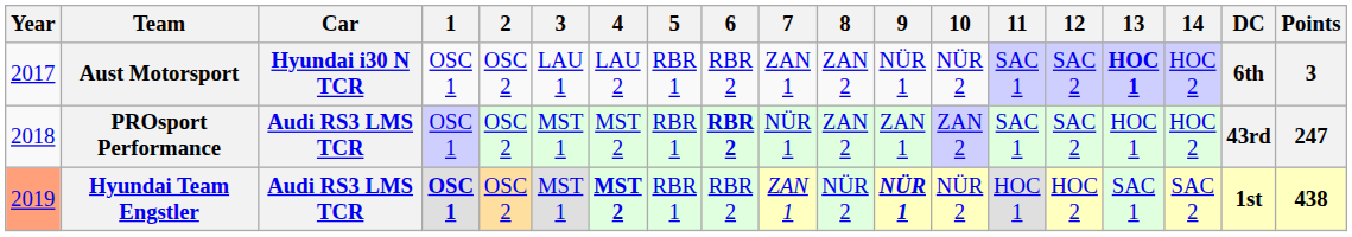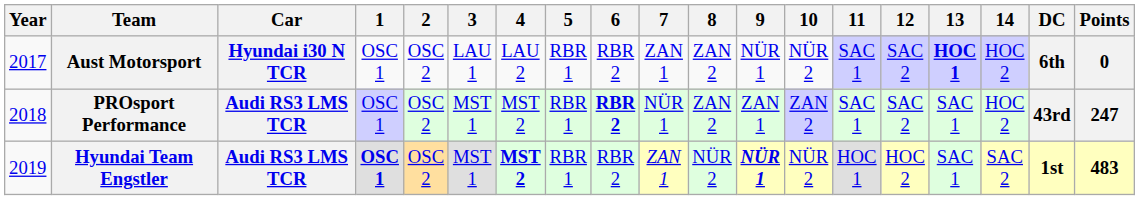Aust Motorsport | Points: 3 -> 0
PROsport Performance | 13: HOC 1 -> SAC 1
Hyundai Team Engstler | Year: lightsalmon background -> no background
Hyundai Team Engstler | Points: 438 -> 483
